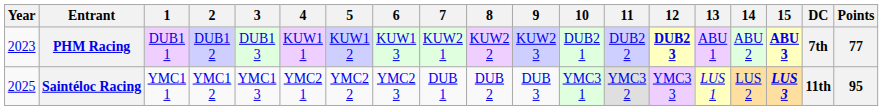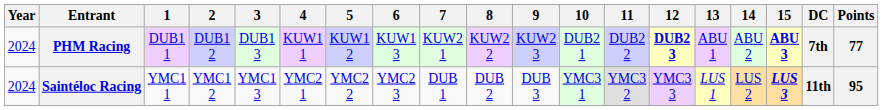PHM Racing | Year: 2023 -> 2024
Saintéloc Racing | Year: 2025 -> 2024
